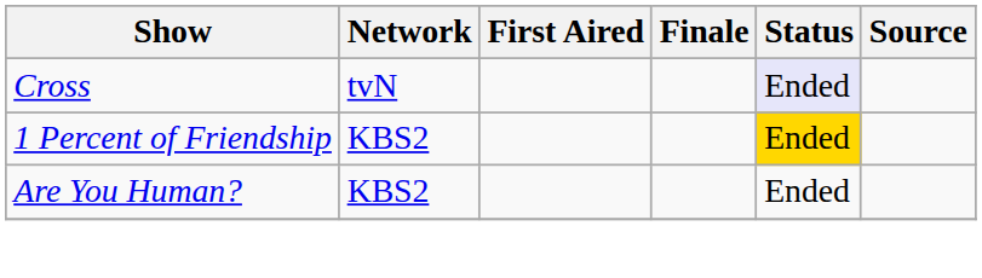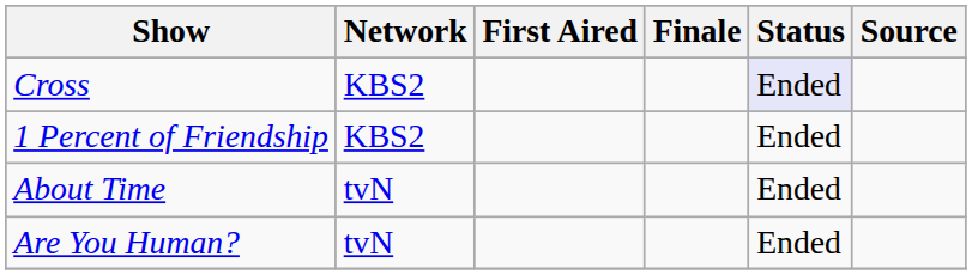Cross | Network: tvN -> KBS2
1 Percent of Friendship | Status: gold background -> no background
+ row: About Time | tvN | Ended
Are You Human? | Network: KBS2 -> tvN
